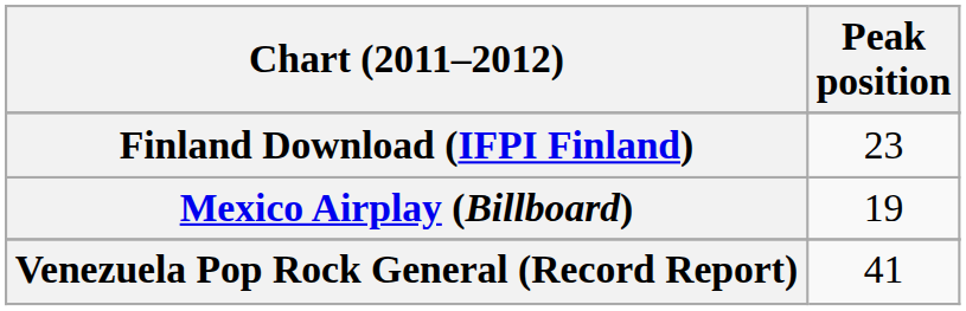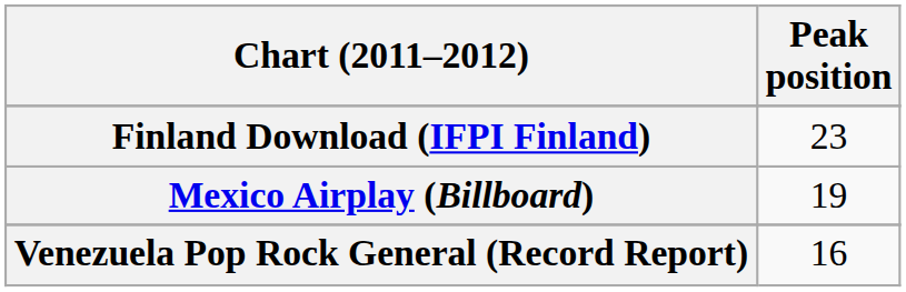Venezuela Pop Rock General (Record Report) | Peak position: 41 -> 16
